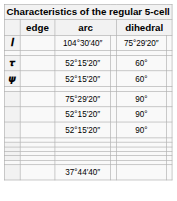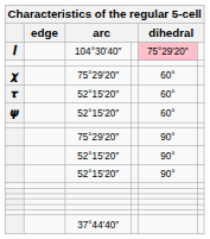𝒍 | column 5: no background -> pink background
+ row: 𝟀 | 75°29′20″ | 60°
